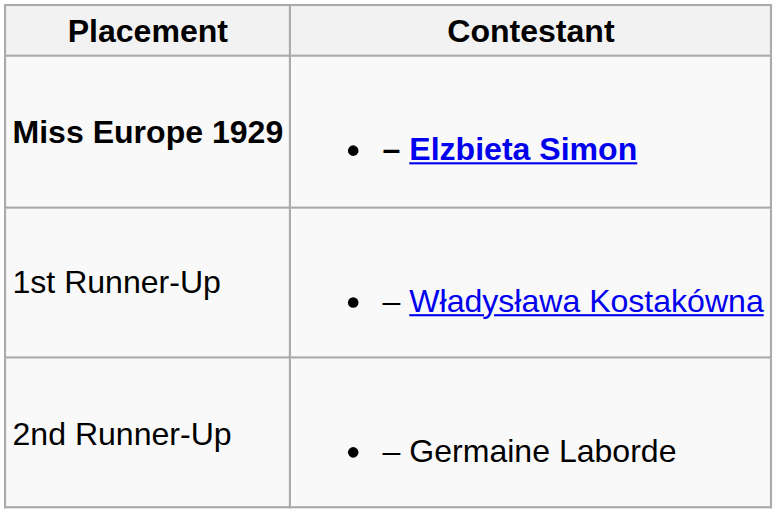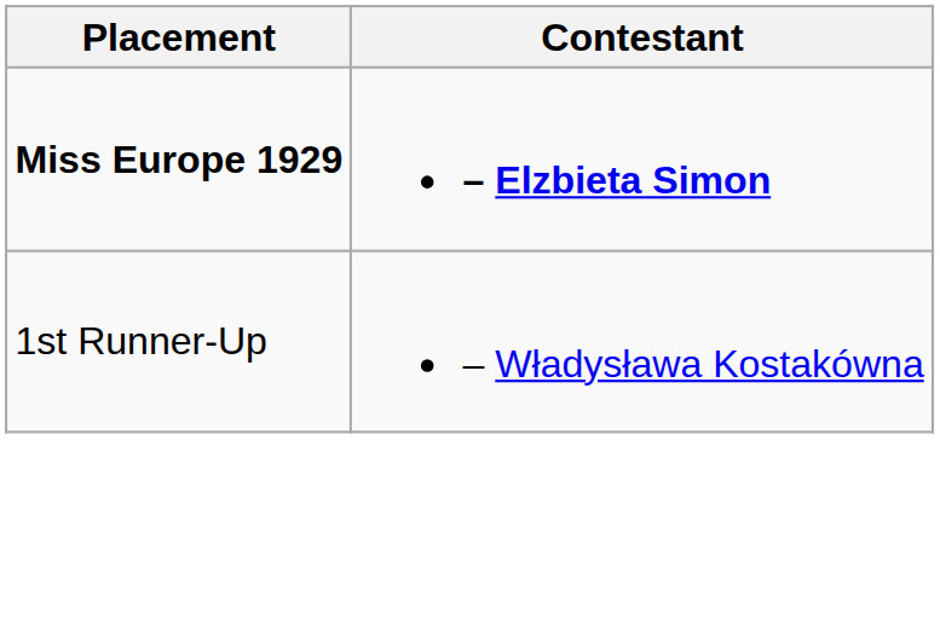- row: 2nd Runner-Up | – Germaine Laborde
